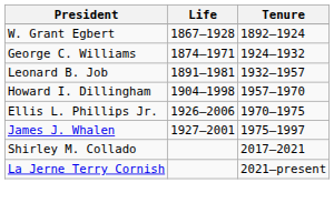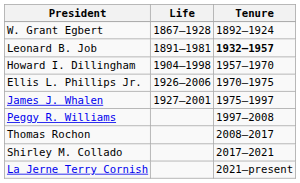- row: George C. Williams | 1874–1971 | 1924–1932
Leonard B. Job | Tenure: normal -> bold
+ row: Peggy R. Williams | 1997–2008
+ row: Thomas Rochon | 2008–2017
